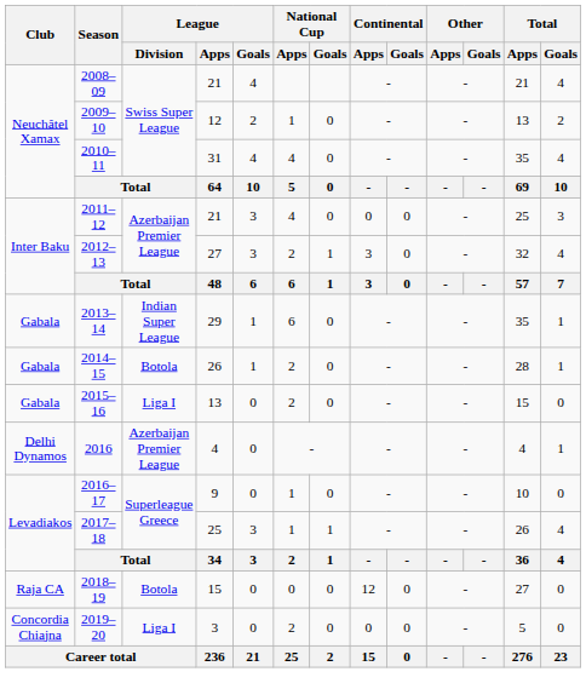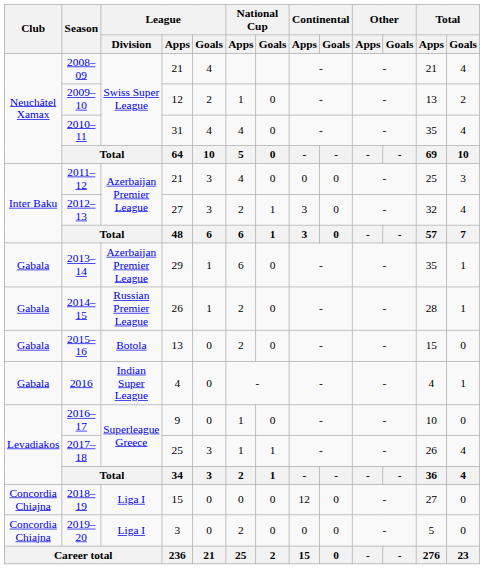2013–14 | League / Division: Indian Super League -> Azerbaijan Premier League
2014–15 | League / Division: Botola -> Russian Premier League
2015–16 | League / Division: Liga I -> Botola
2016 | Club: Delhi Dynamos -> Gabala
2016 | League / Division: Azerbaijan Premier League -> Indian Super League
2018–19 | Club: Raja CA -> Concordia Chiajna
2018–19 | League / Division: Botola -> Liga I
